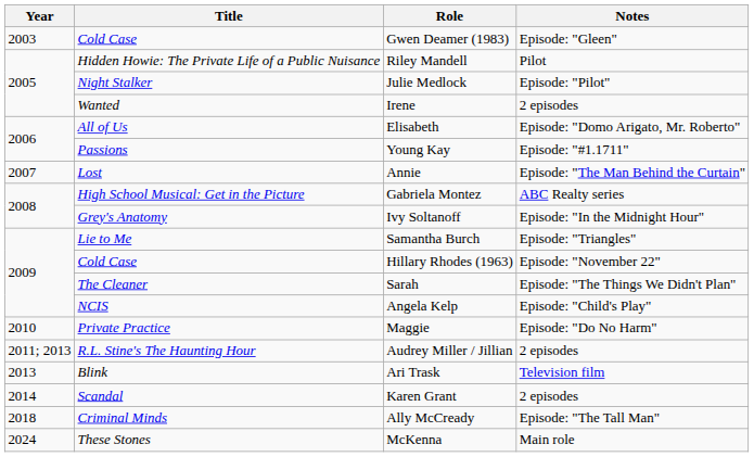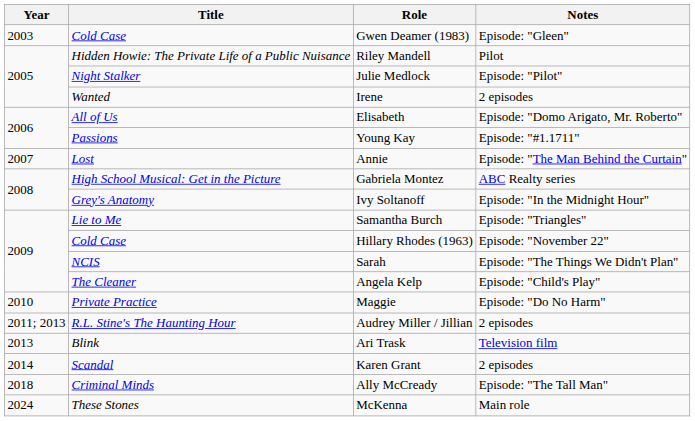Sarah | Title: The Cleaner -> NCIS
Angela Kelp | Title: NCIS -> The Cleaner
